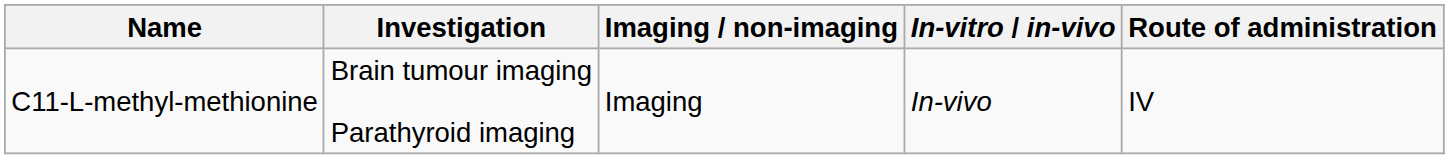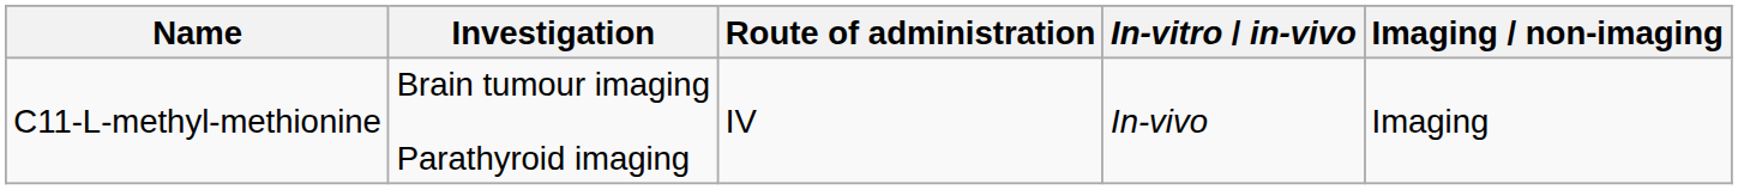columns swapped: Route of administration <-> Imaging / non-imaging
